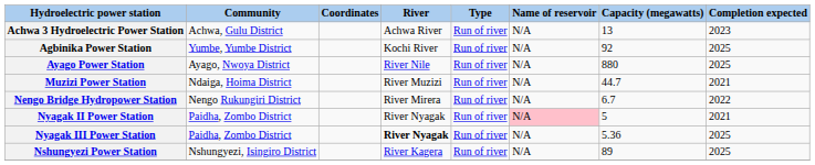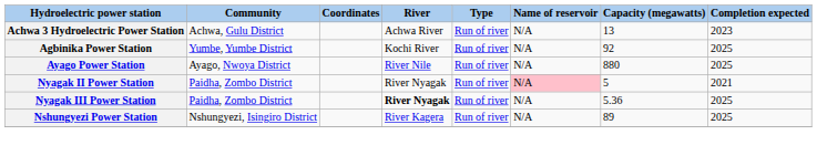- row: Muzizi Power Station | Ndaiga, Hoima District | River Muzizi | Run of river | N/A | 44.7 | 2021
- row: Nengo Bridge Hydropower Station | Nengo Rukungiri District | River Mirera | Run of river | N/A | 6.7 | 2022
